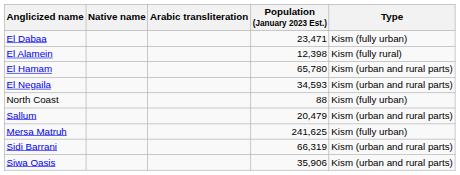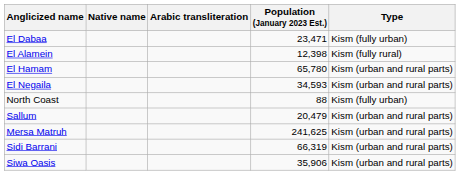Mersa Matruh | Type: Kism (fully urban) -> Kism (urban and rural parts)
